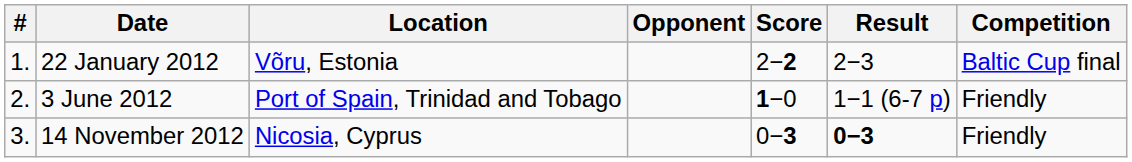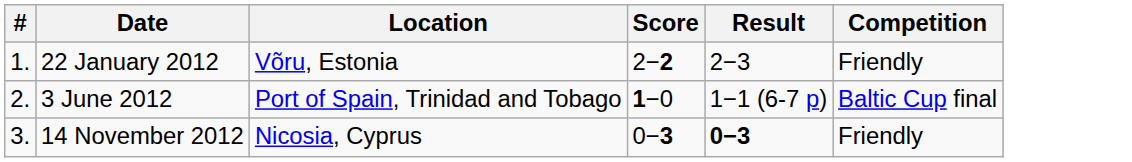- column: Opponent
22 January 2012 | Competition: Baltic Cup final -> Friendly
3 June 2012 | Competition: Friendly -> Baltic Cup final
